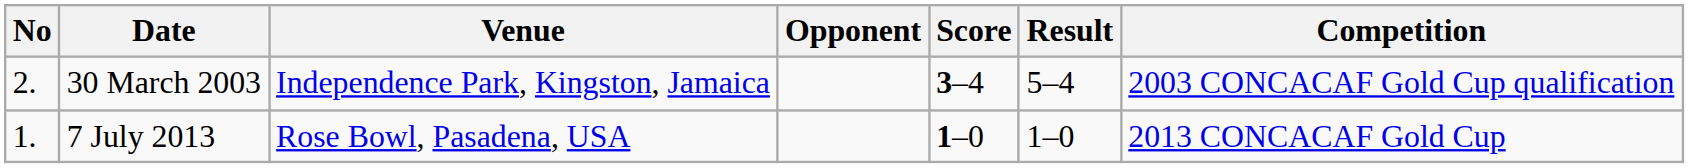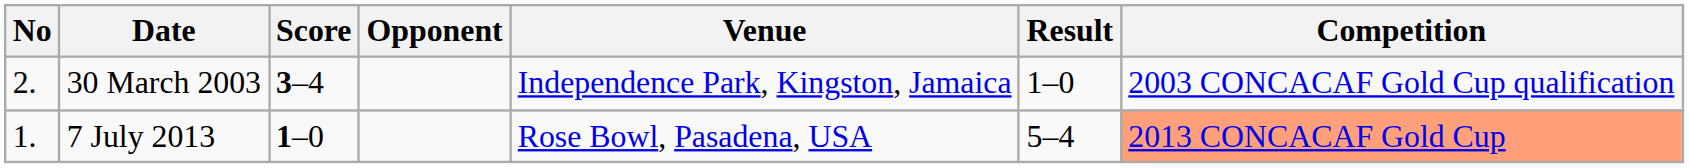columns swapped: Venue <-> Score
30 March 2003 | Result: 5–4 -> 1–0
7 July 2013 | Result: 1–0 -> 5–4
7 July 2013 | Competition: no background -> lightsalmon background
